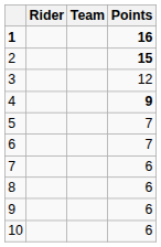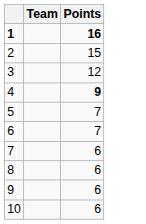- column: Rider
2 | Points: bold -> normal
